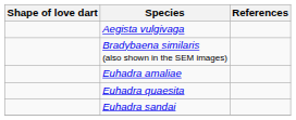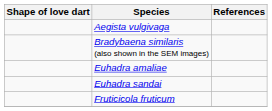- row: Euhadra quaesita
+ row: Fruticicola fruticum
